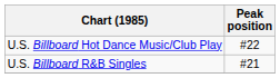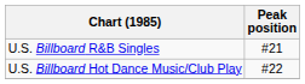rows swapped: U.S. Billboard R&B Singles <-> U.S. Billboard Hot Dance Music/Club Play
